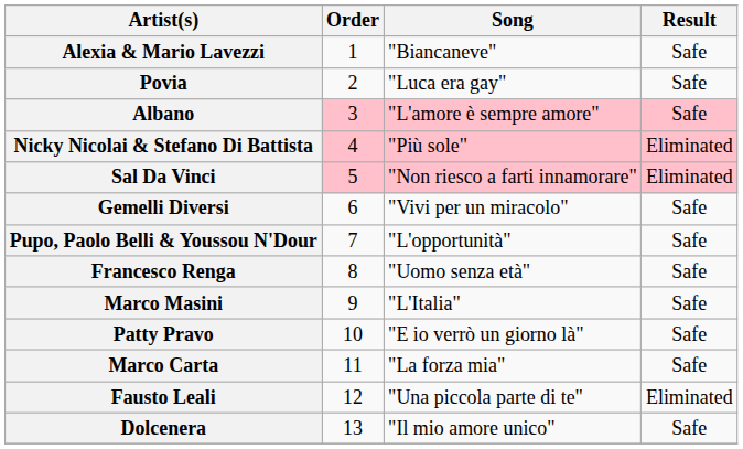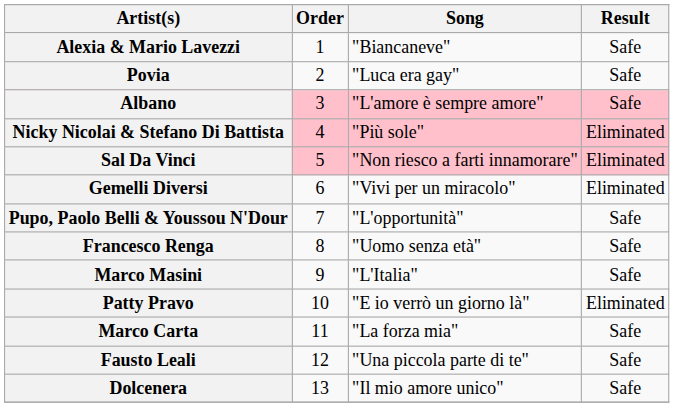Gemelli Diversi | Result: Safe -> Eliminated
Patty Pravo | Result: Safe -> Eliminated
Fausto Leali | Result: Eliminated -> Safe
